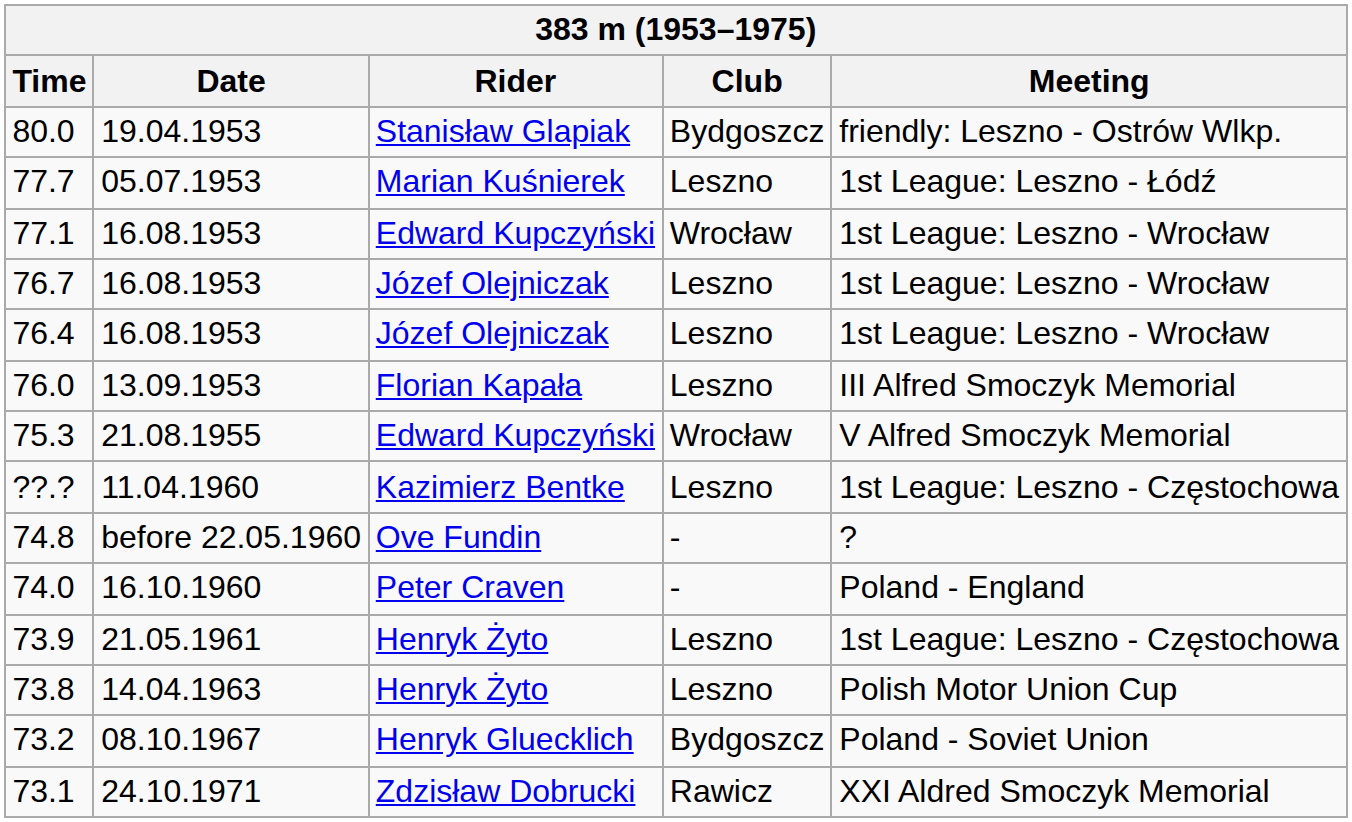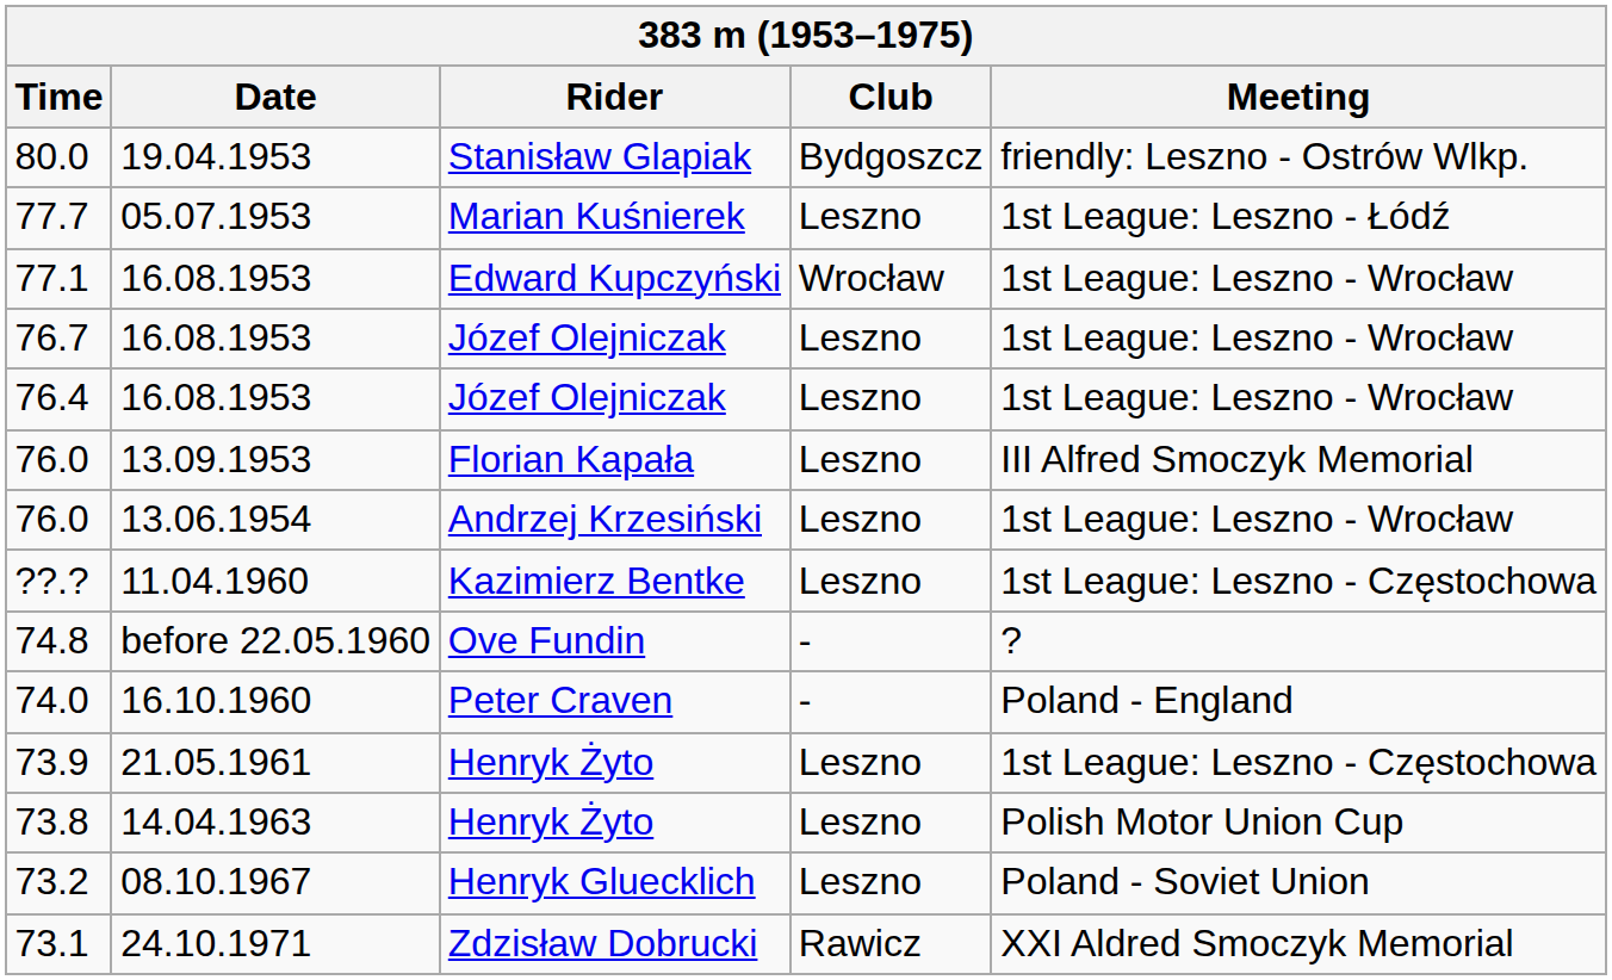+ row: 76.0 | 13.06.1954 | Andrzej Krzesiński | Leszno | 1st League: Leszno - Wrocław
- row: 75.3 | 21.08.1955 | Edward Kupczyński | Wrocław | V Alfred Smoczyk Memorial
73.2 | Club: Bydgoszcz -> Leszno
